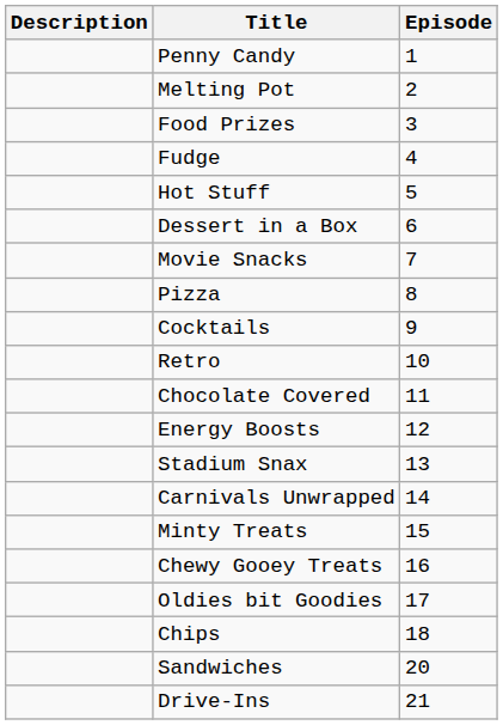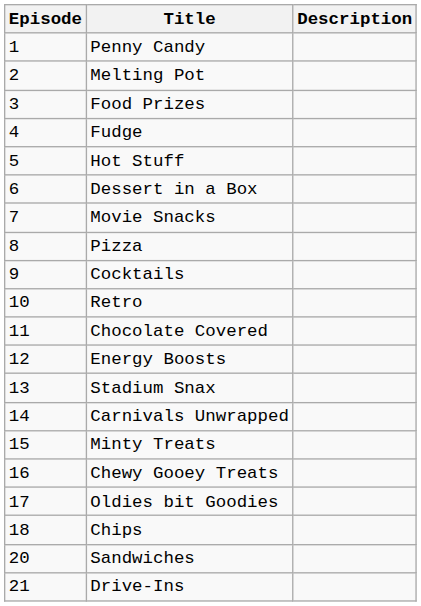columns swapped: Episode <-> Description
